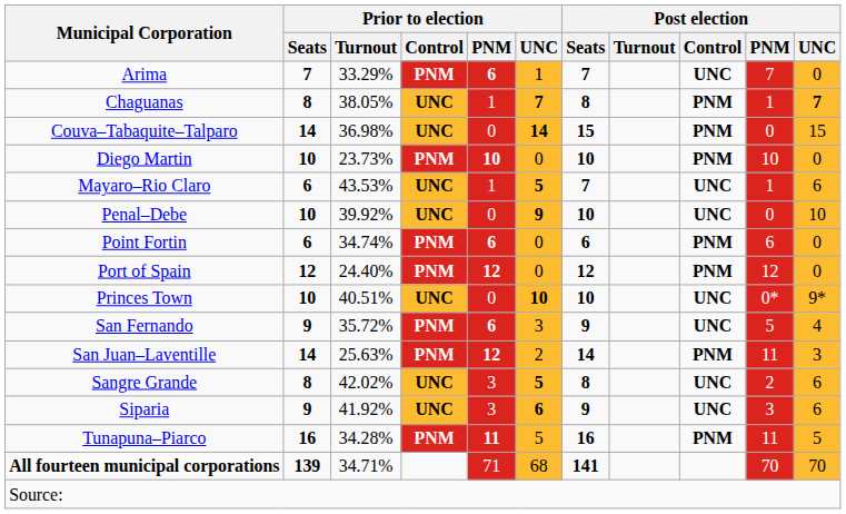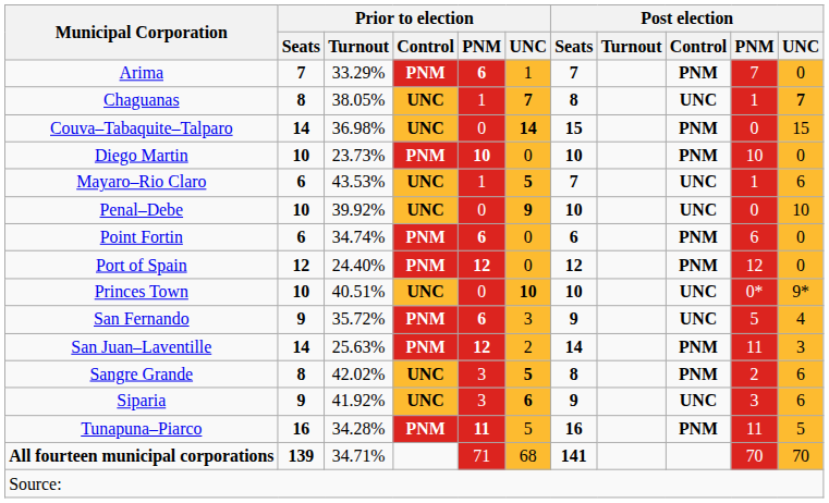Arima | Post election / Control: UNC -> PNM
Chaguanas | Post election / Control: PNM -> UNC
Sangre Grande | Post election / Control: UNC -> PNM
